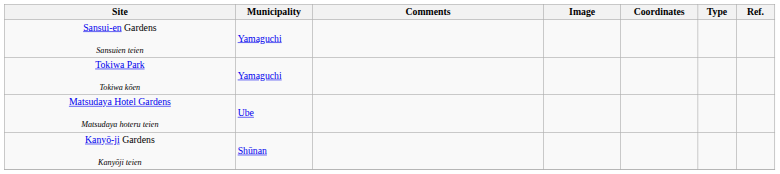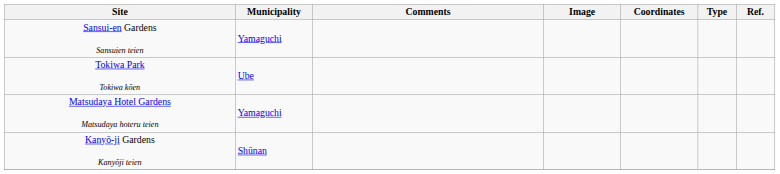Tokiwa Park Tokiwa kōen | Municipality: Yamaguchi -> Ube
Matsudaya Hotel Gardens Matsudaya hoteru teien | Municipality: Ube -> Yamaguchi
